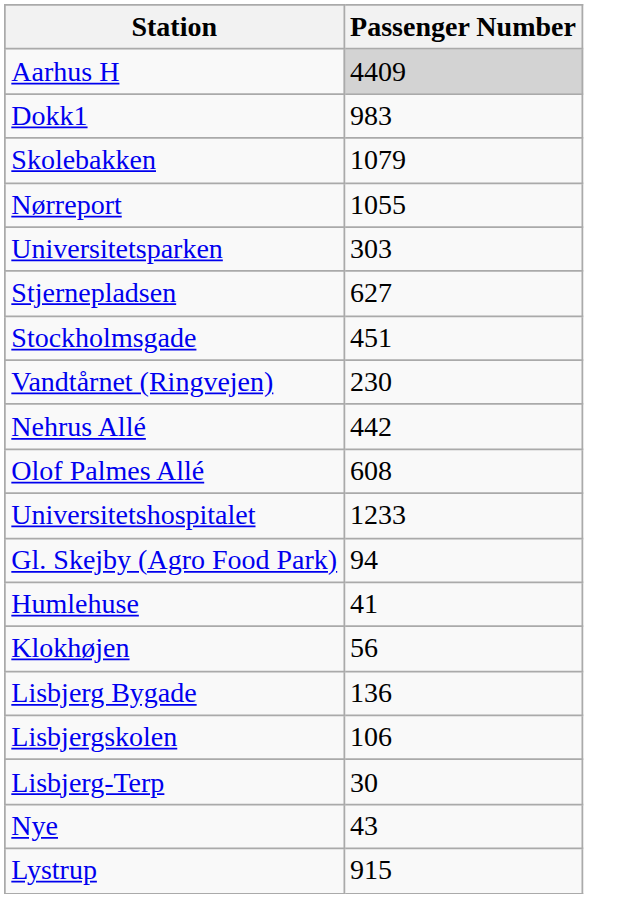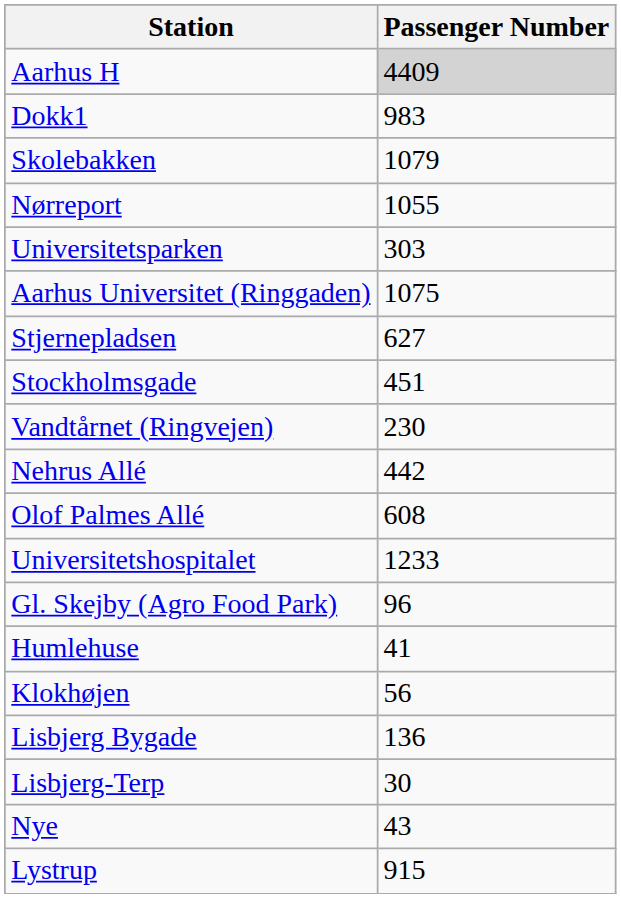+ row: Aarhus Universitet (Ringgaden) | 1075
Gl. Skejby (Agro Food Park) | Passenger Number: 94 -> 96
- row: Lisbjergskolen | 106
